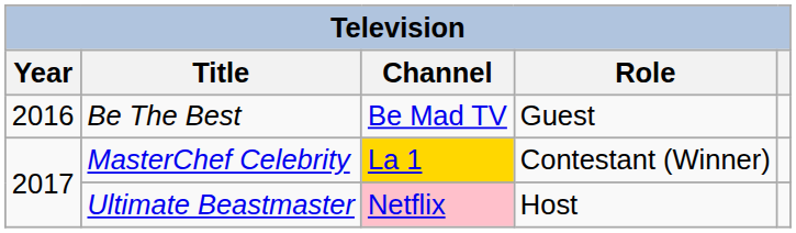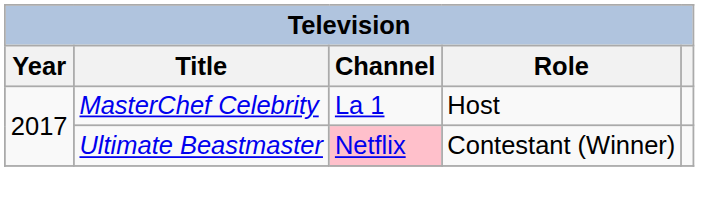- row: 2016 | Be The Best | Be Mad TV | Guest
MasterChef Celebrity | Channel: gold background -> no background
MasterChef Celebrity | Role: Contestant (Winner) -> Host
Ultimate Beastmaster | Role: Host -> Contestant (Winner)
